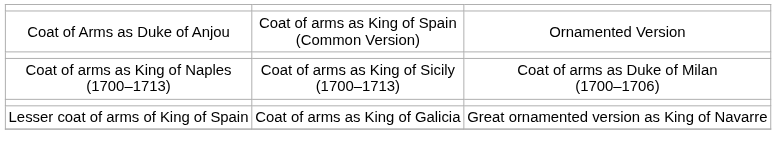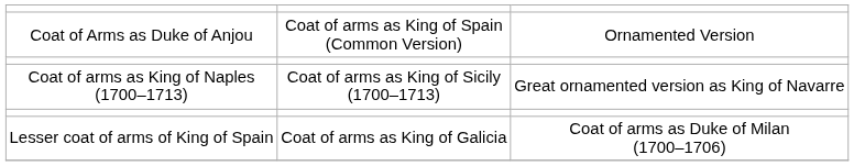Coat of arms as King of Naples (1700–1713) | column 3: Coat of arms as Duke of Milan (1700–1706) -> Great ornamented version as King of Navarre
Lesser coat of arms of King of Spain | column 3: Great ornamented version as King of Navarre -> Coat of arms as Duke of Milan (1700–1706)
